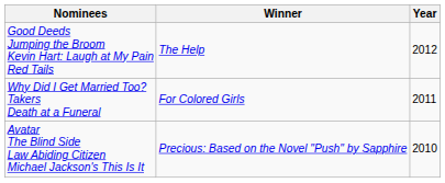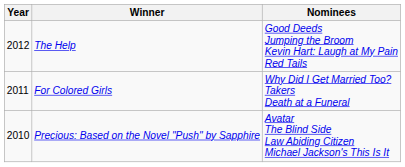columns swapped: Year <-> Nominees
